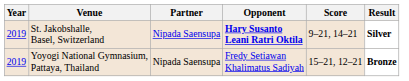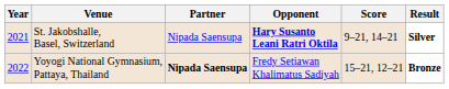St. Jakobshalle, Basel, Switzerland | Year: 2019 -> 2021
Yoyogi National Gymnasium, Pattaya, Thailand | Year: 2019 -> 2022
Yoyogi National Gymnasium, Pattaya, Thailand | Partner: normal -> bold
